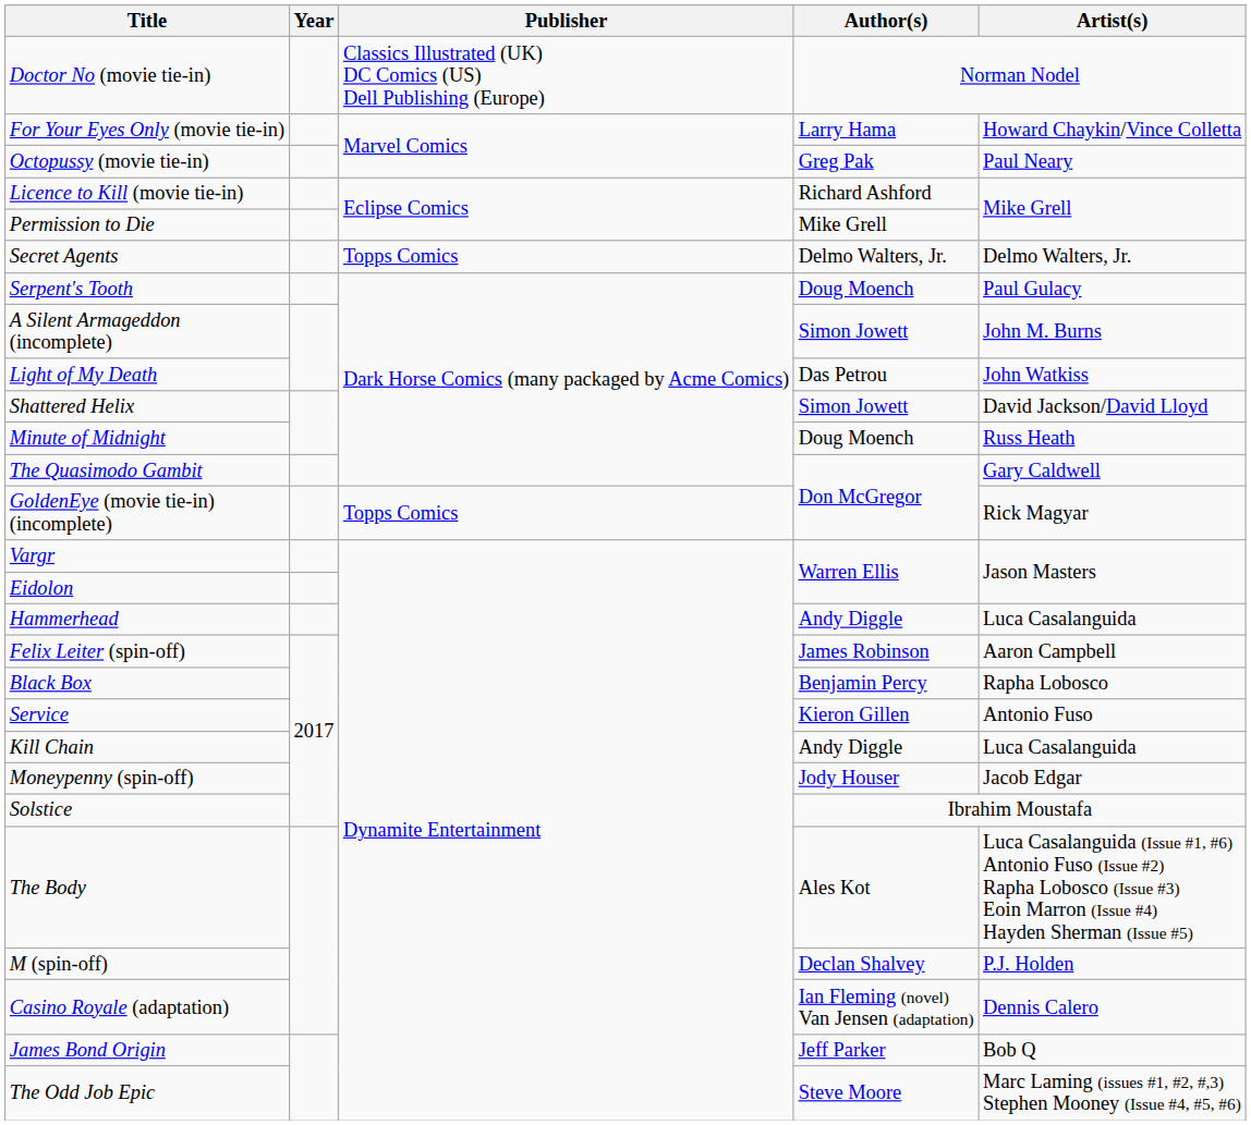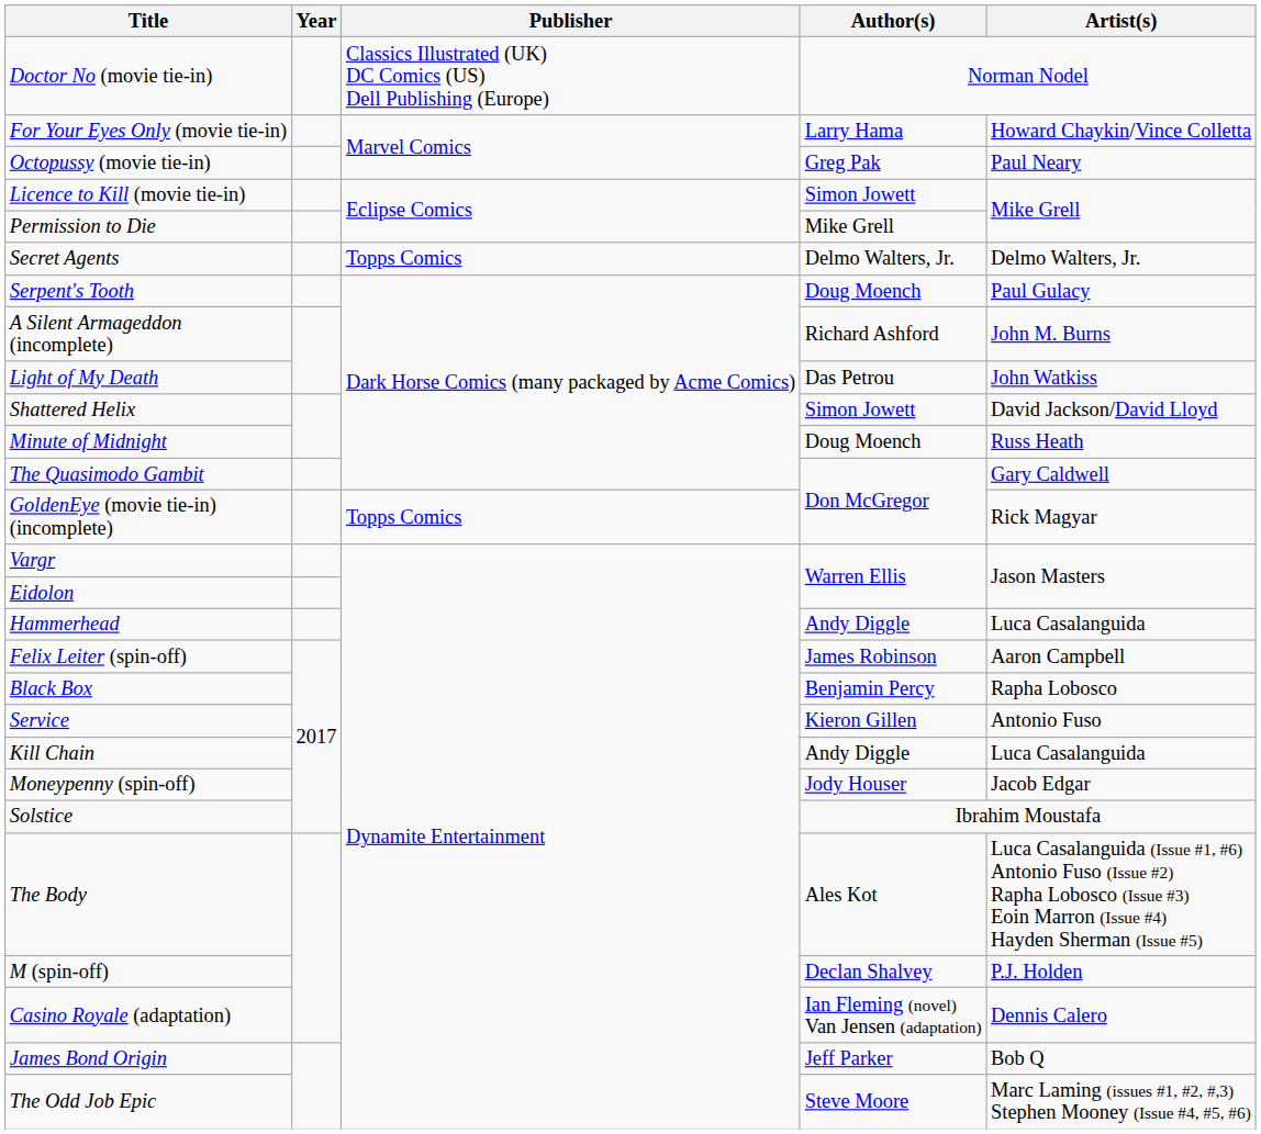Licence to Kill (movie tie-in) | Author(s): Richard Ashford -> Simon Jowett
A Silent Armageddon (incomplete) | Author(s): Simon Jowett -> Richard Ashford
